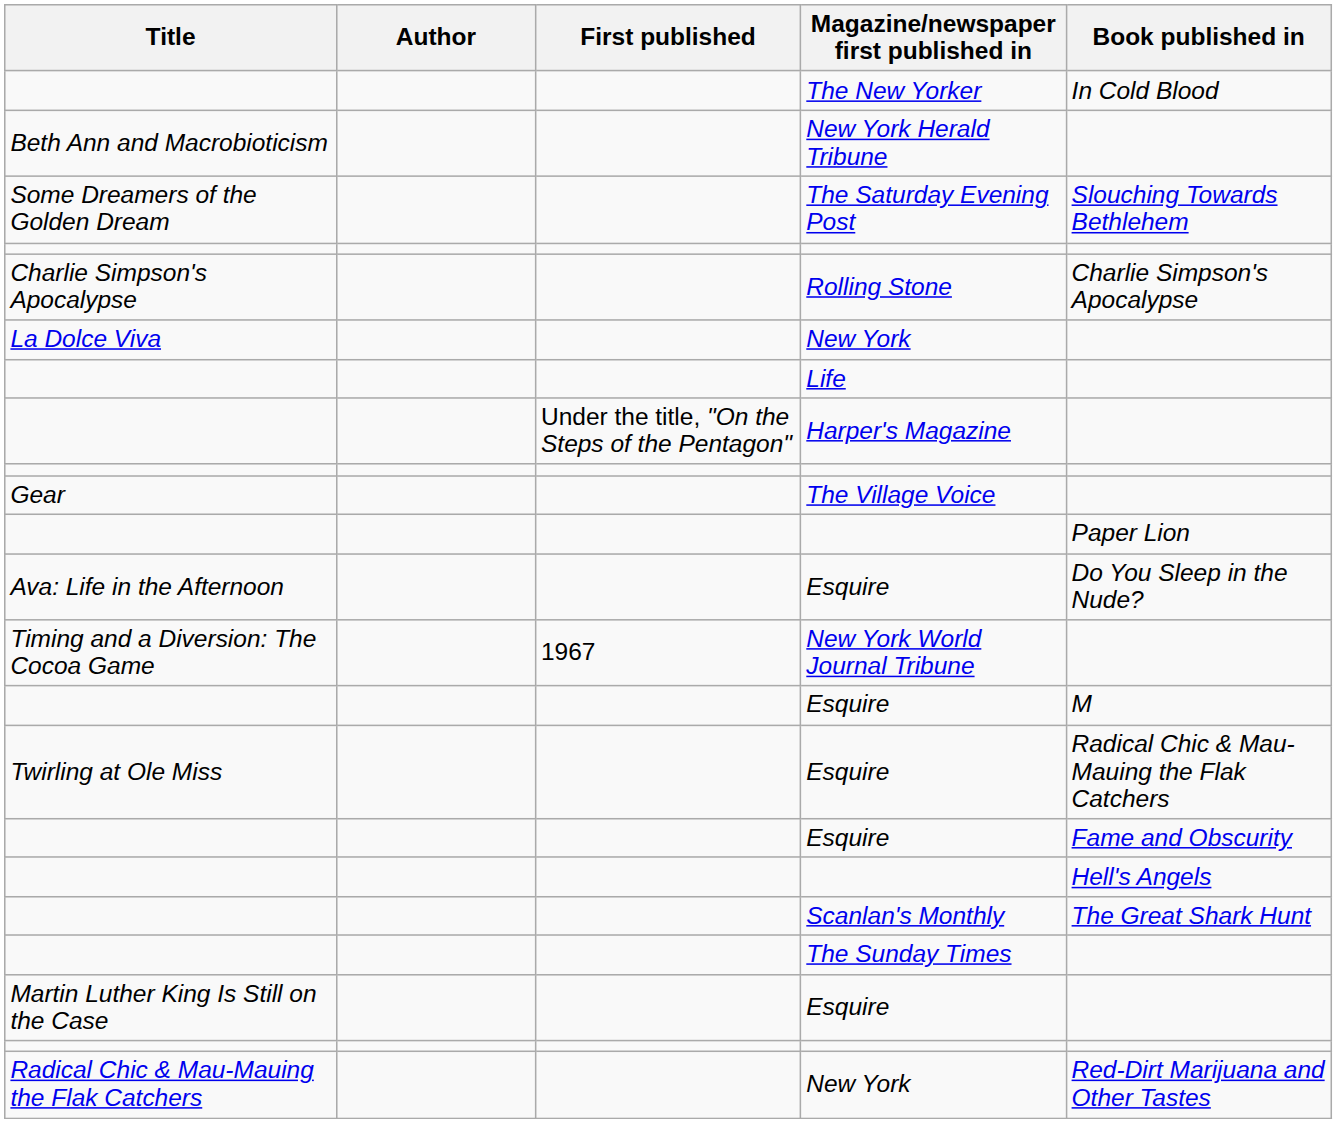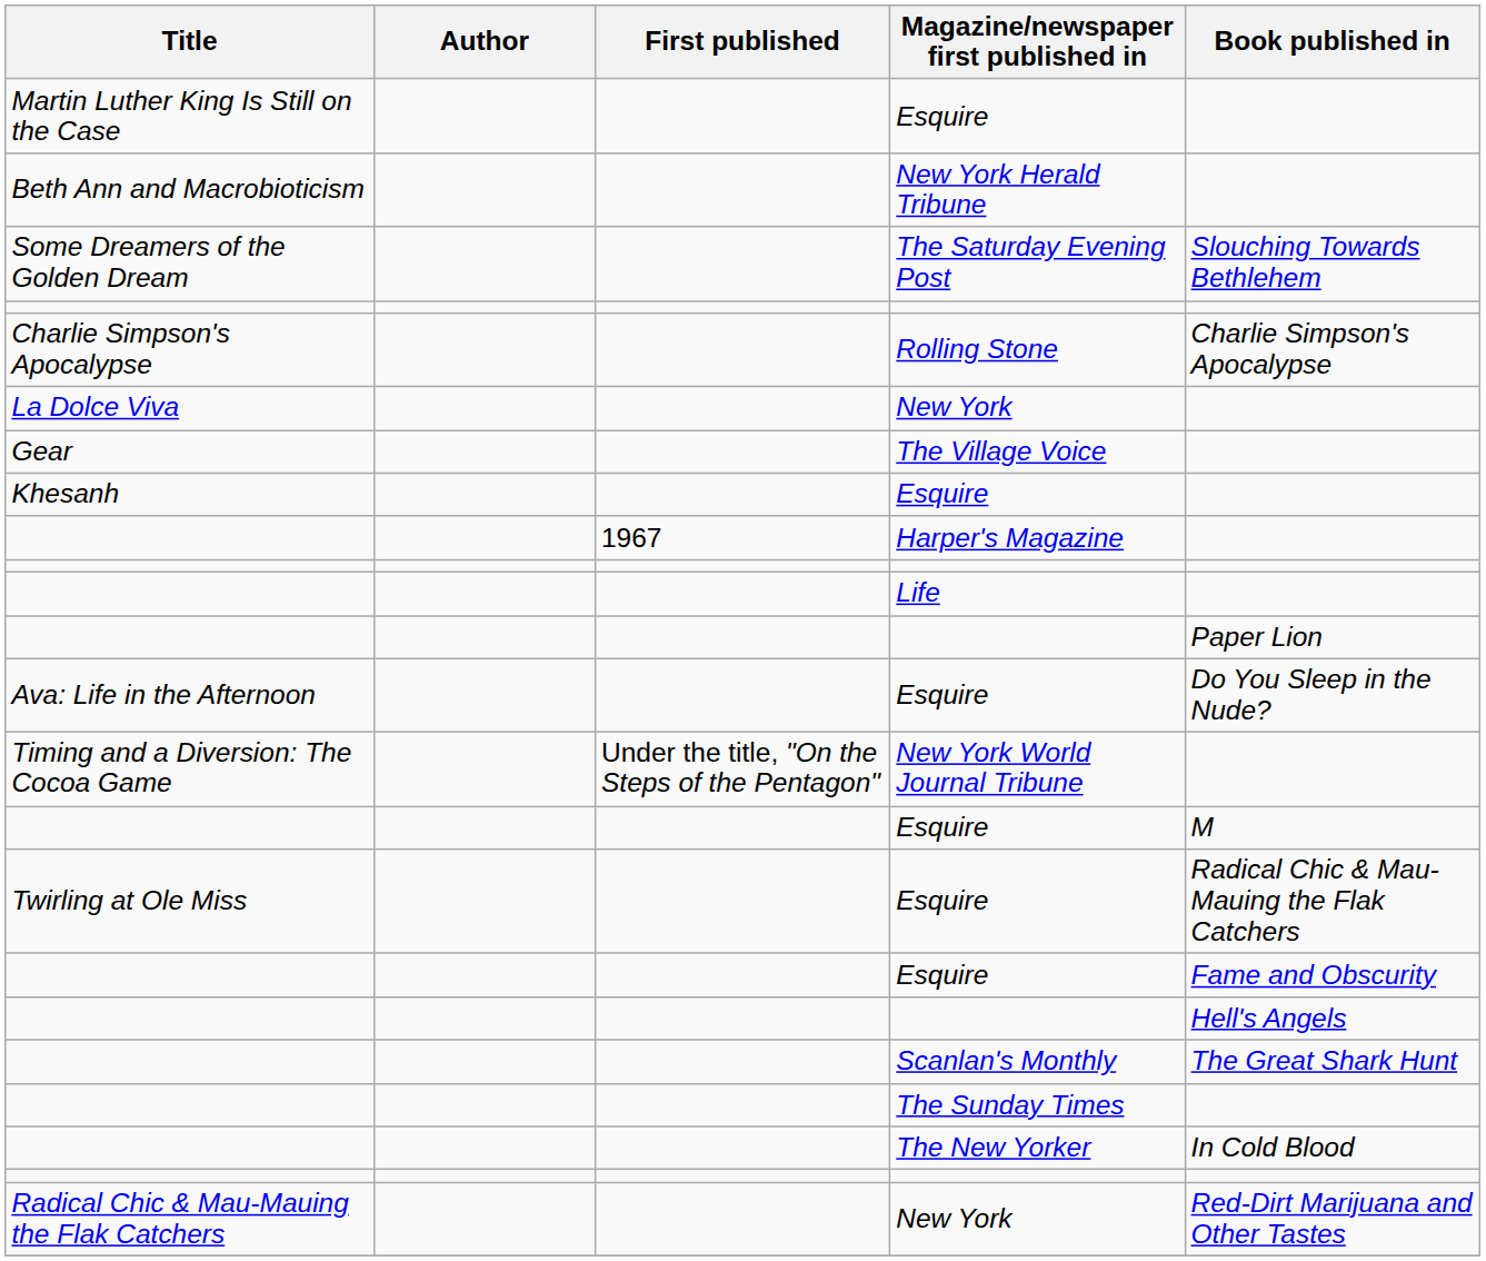rows swapped: The New Yorker <-> Martin Luther King Is Still on the Case / Esquire
rows swapped: The Village Voice <-> Life
+ row: Khesanh | Esquire
Harper's Magazine | First published: Under the title, "On the Steps of the Pentagon" -> 1967
New York World Journal Tribune | First published: 1967 -> Under the title, "On the Steps of the Pentagon"
